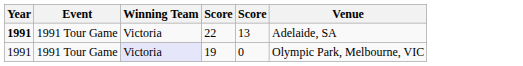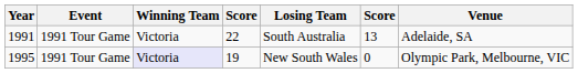+ column: Losing Team | South Australia | New South Wales
22 | Year: bold -> normal
19 | Year: 1991 -> 1995
